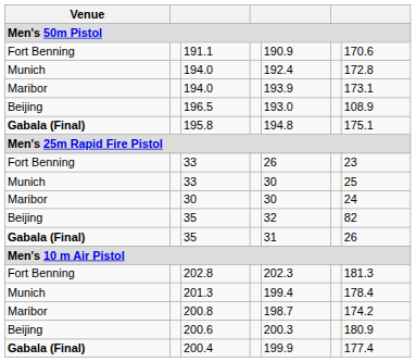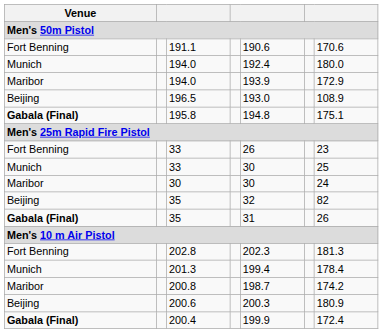191.1 | column 5: 190.9 -> 190.6
Munich / 194.0 | column 7: 172.8 -> 180.0
Maribor / 194.0 | column 7: 173.1 -> 172.9
200.4 | column 7: 177.4 -> 172.4
